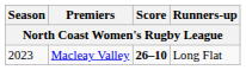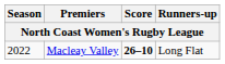Macleay Valley | Season: 2023 -> 2022
